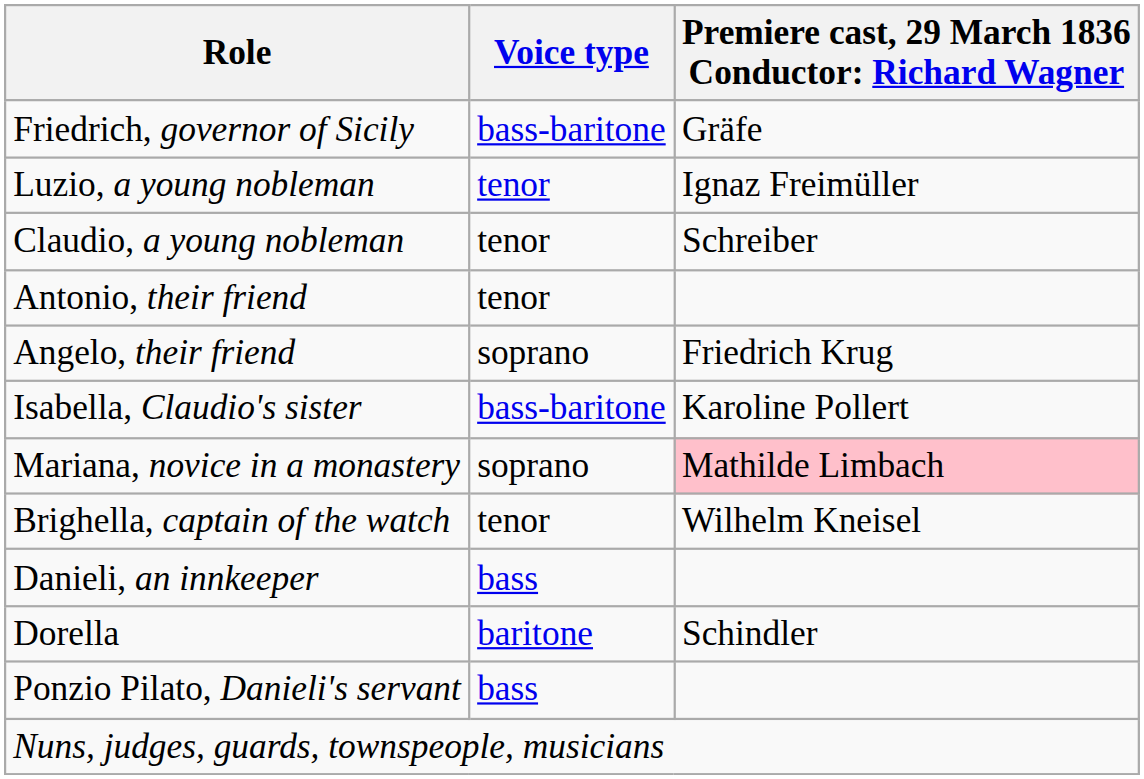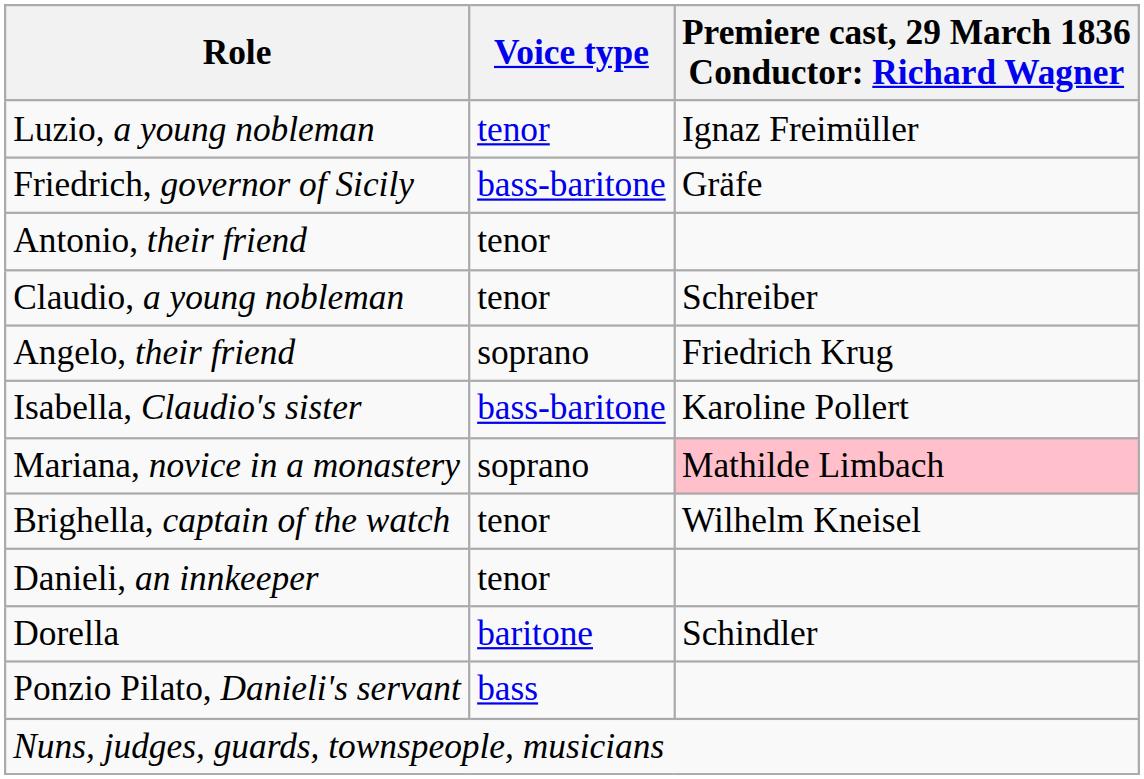rows swapped: Friedrich, governor of Sicily <-> Luzio, a young nobleman
rows swapped: Claudio, a young nobleman <-> Antonio, their friend
Danieli, an innkeeper | Voice type: bass -> tenor
